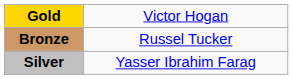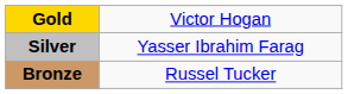rows swapped: Silver <-> Bronze
